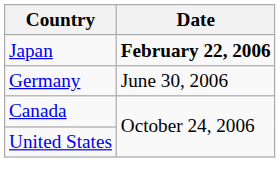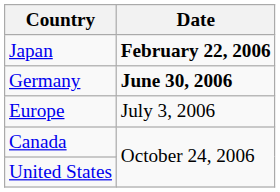Germany | Date: normal -> bold
+ row: Europe | July 3, 2006
